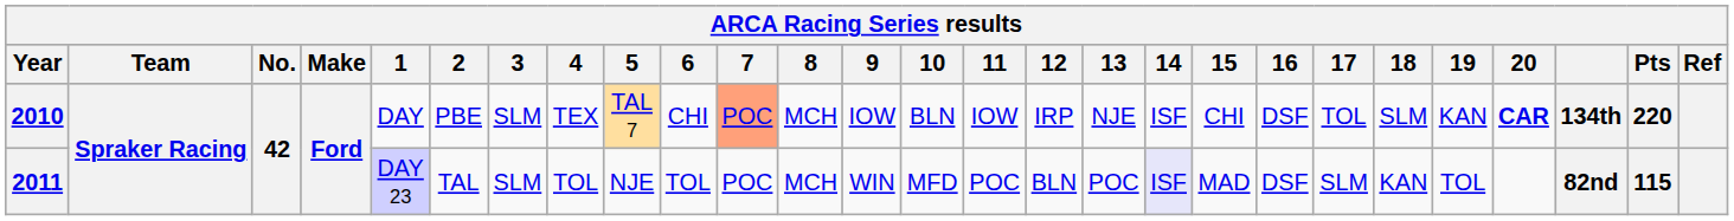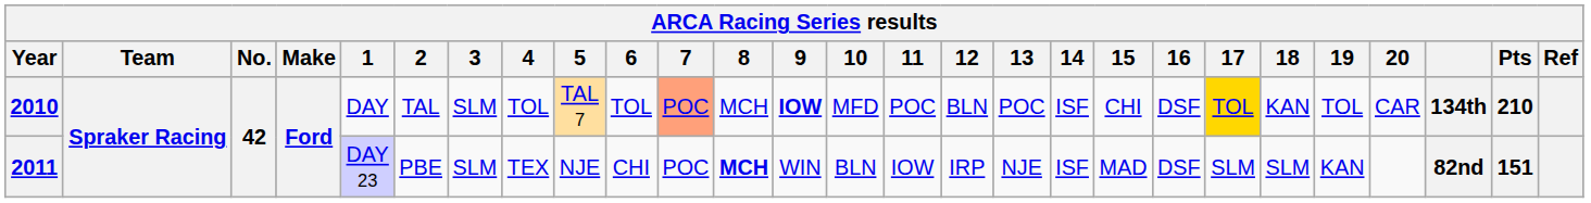2010 | 2: PBE -> TAL
2010 | 4: TEX -> TOL
2010 | 6: CHI -> TOL
2010 | 9: normal -> bold
2010 | 10: BLN -> MFD
2010 | 11: IOW -> POC
2010 | 12: IRP -> BLN
2010 | 13: NJE -> POC
2010 | 17: no background -> gold background
2010 | 18: SLM -> KAN
2010 | 19: KAN -> TOL
2010 | 20: bold -> normal
2010 | Pts: 220 -> 210
2011 | 2: TAL -> PBE
2011 | 4: TOL -> TEX
2011 | 6: TOL -> CHI
2011 | 8: normal -> bold
2011 | 10: MFD -> BLN
2011 | 11: POC -> IOW
2011 | 12: BLN -> IRP
2011 | 13: POC -> NJE
2011 | 14: lavender background -> no background
2011 | 18: KAN -> SLM
2011 | 19: TOL -> KAN
2011 | Pts: 115 -> 151
